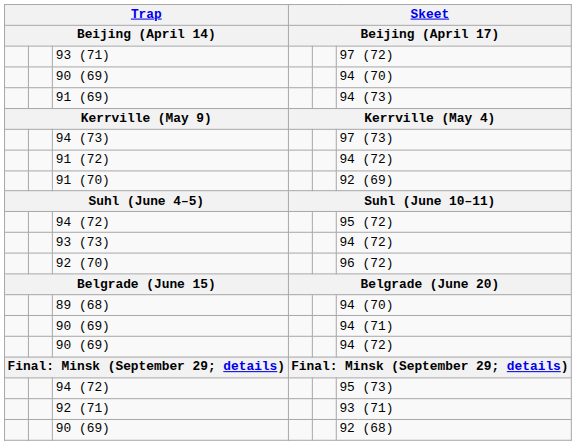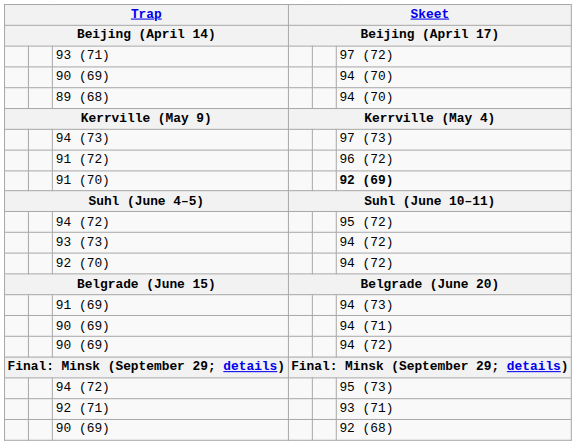rows swapped: 89 (68) <-> 91 (69)
91 (72) | column 6: 94 (72) -> 96 (72)
91 (70) | column 6: normal -> bold
92 (70) | column 6: 96 (72) -> 94 (72)
